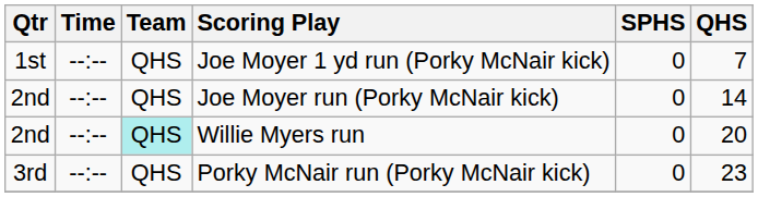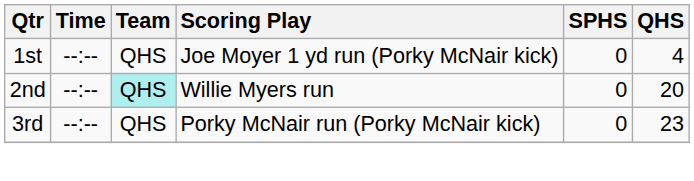Joe Moyer 1 yd run (Porky McNair kick) | QHS: 7 -> 4
- row: 2nd | --:-- | QHS | Joe Moyer run (Porky McNair kick) | 0 | 14
